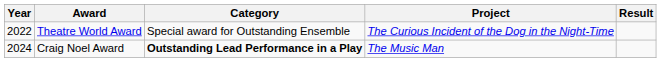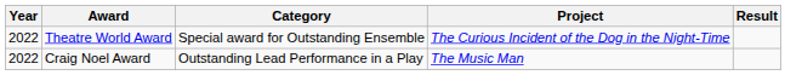Craig Noel Award | Year: 2024 -> 2022
Craig Noel Award | Category: bold -> normal
